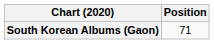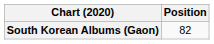South Korean Albums (Gaon) | Position: 71 -> 82
